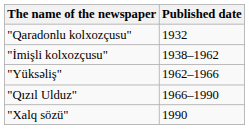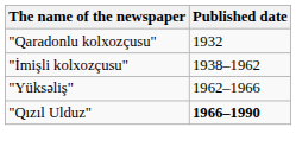"Qızıl Ulduz" | Published date: normal -> bold
- row: "Xalq sözü" | 1990
